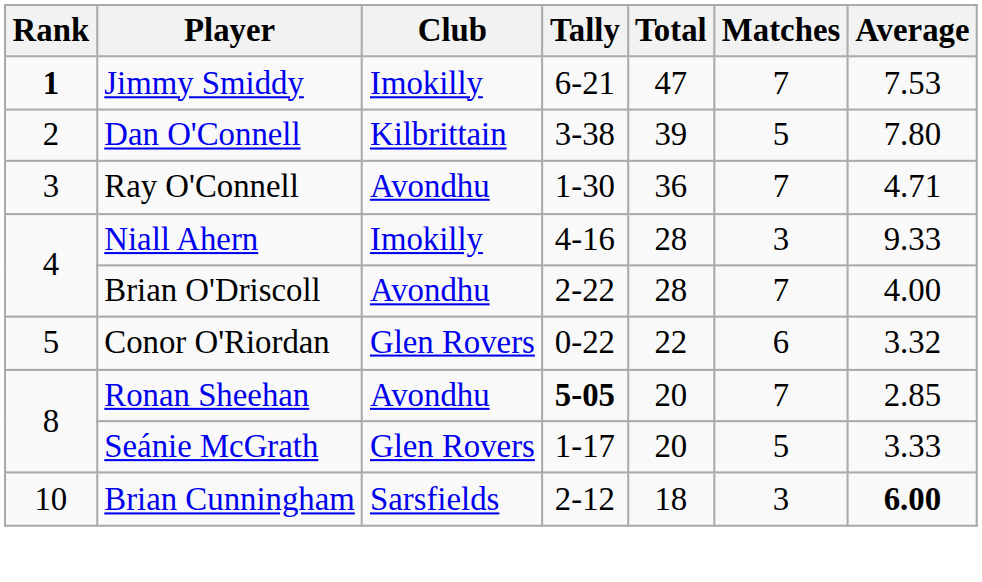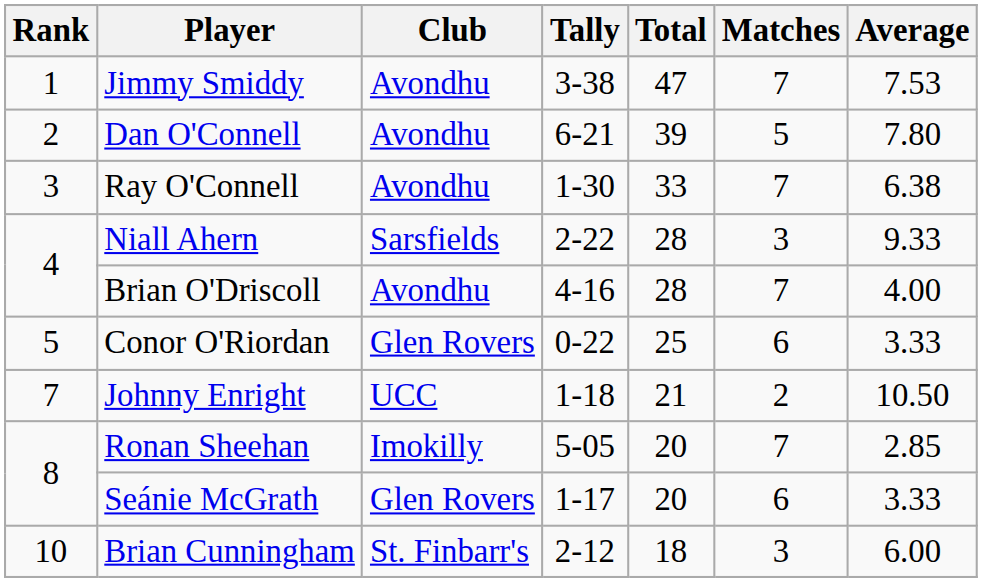Jimmy Smiddy | Rank: bold -> normal
Jimmy Smiddy | Club: Imokilly -> Avondhu
Jimmy Smiddy | Tally: 6-21 -> 3-38
Dan O'Connell | Club: Kilbrittain -> Avondhu
Dan O'Connell | Tally: 3-38 -> 6-21
Ray O'Connell | Total: 36 -> 33
Ray O'Connell | Average: 4.71 -> 6.38
Niall Ahern | Club: Imokilly -> Sarsfields
Niall Ahern | Tally: 4-16 -> 2-22
Brian O'Driscoll | Tally: 2-22 -> 4-16
Conor O'Riordan | Total: 22 -> 25
Conor O'Riordan | Average: 3.32 -> 3.33
+ row: 7 | Johnny Enright | UCC | 1-18 | 21 | 2 | 10.50
Ronan Sheehan | Club: Avondhu -> Imokilly
Ronan Sheehan | Tally: bold -> normal
Seánie McGrath | Matches: 5 -> 6
Brian Cunningham | Club: Sarsfields -> St. Finbarr's
Brian Cunningham | Average: bold -> normal
